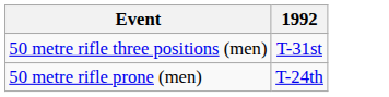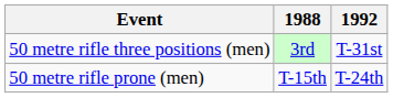+ column: 1988 | 3rd | T-15th
